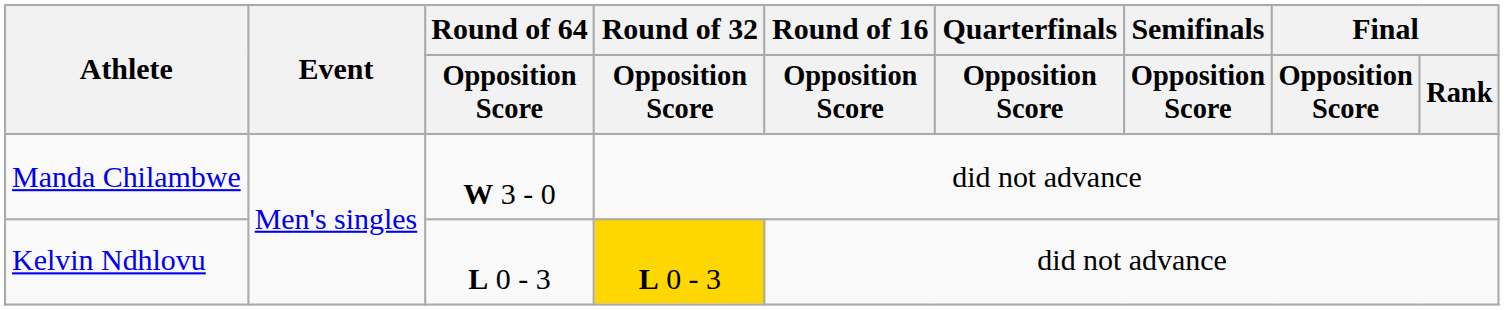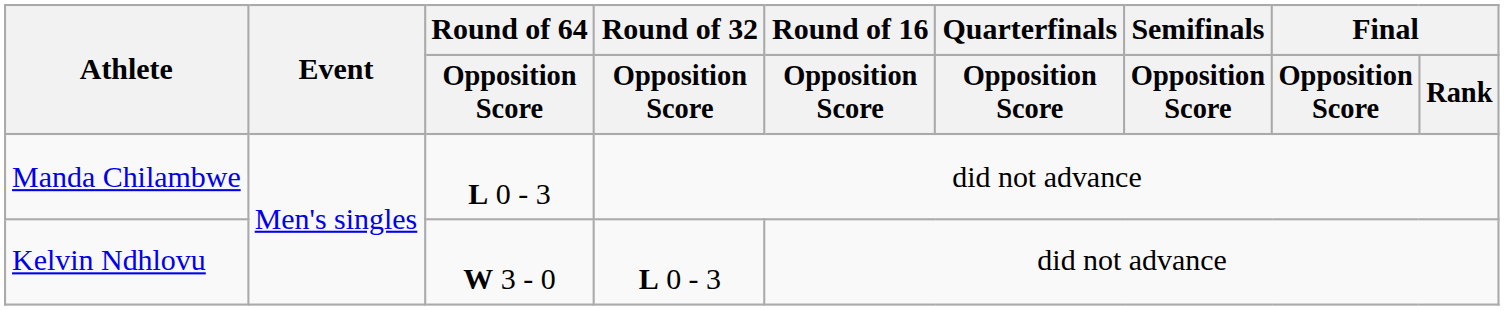Manda Chilambwe | Round of 64 / Opposition Score: W 3 - 0 -> L 0 - 3
Kelvin Ndhlovu | Round of 64 / Opposition Score: L 0 - 3 -> W 3 - 0
Kelvin Ndhlovu | Round of 32 / Opposition Score: gold background -> no background
